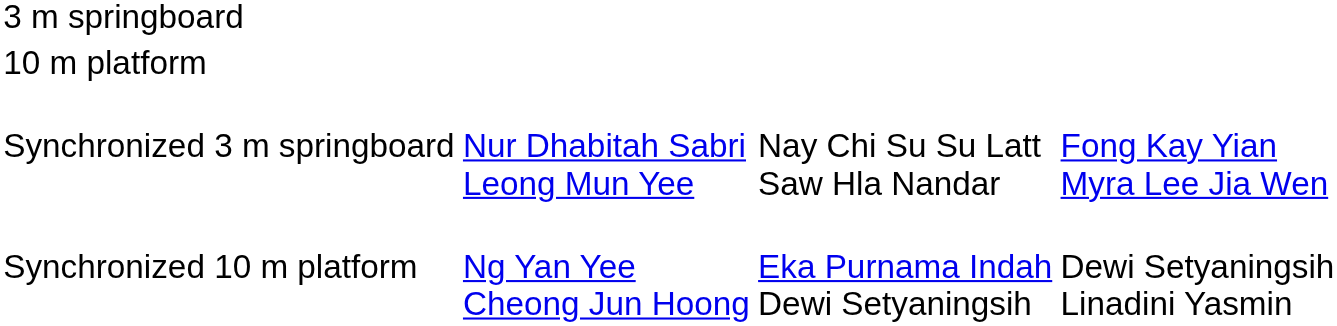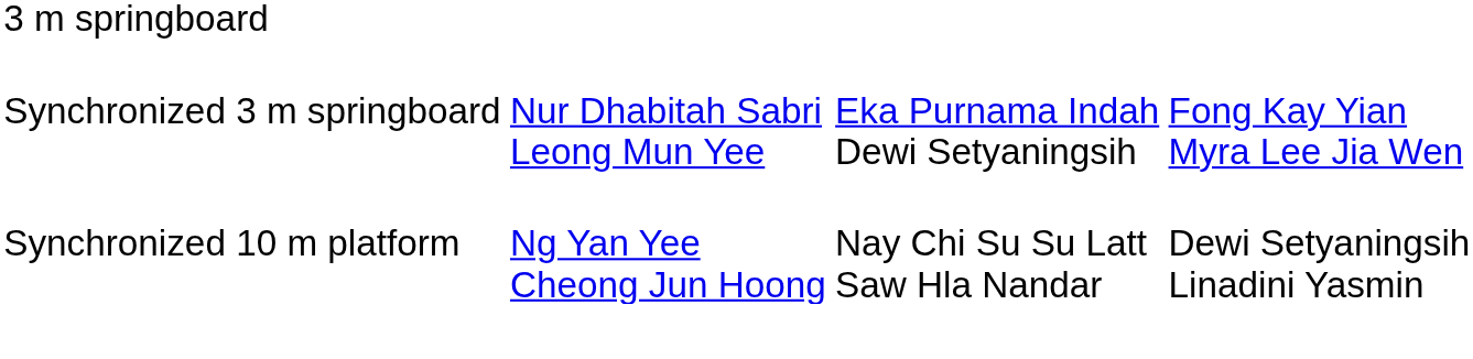- row: 10 m platform
Synchronized 3 m springboard | column 3: Nay Chi Su Su Latt Saw Hla Nandar -> Eka Purnama Indah Dewi Setyaningsih
Synchronized 10 m platform | column 3: Eka Purnama Indah Dewi Setyaningsih -> Nay Chi Su Su Latt Saw Hla Nandar
